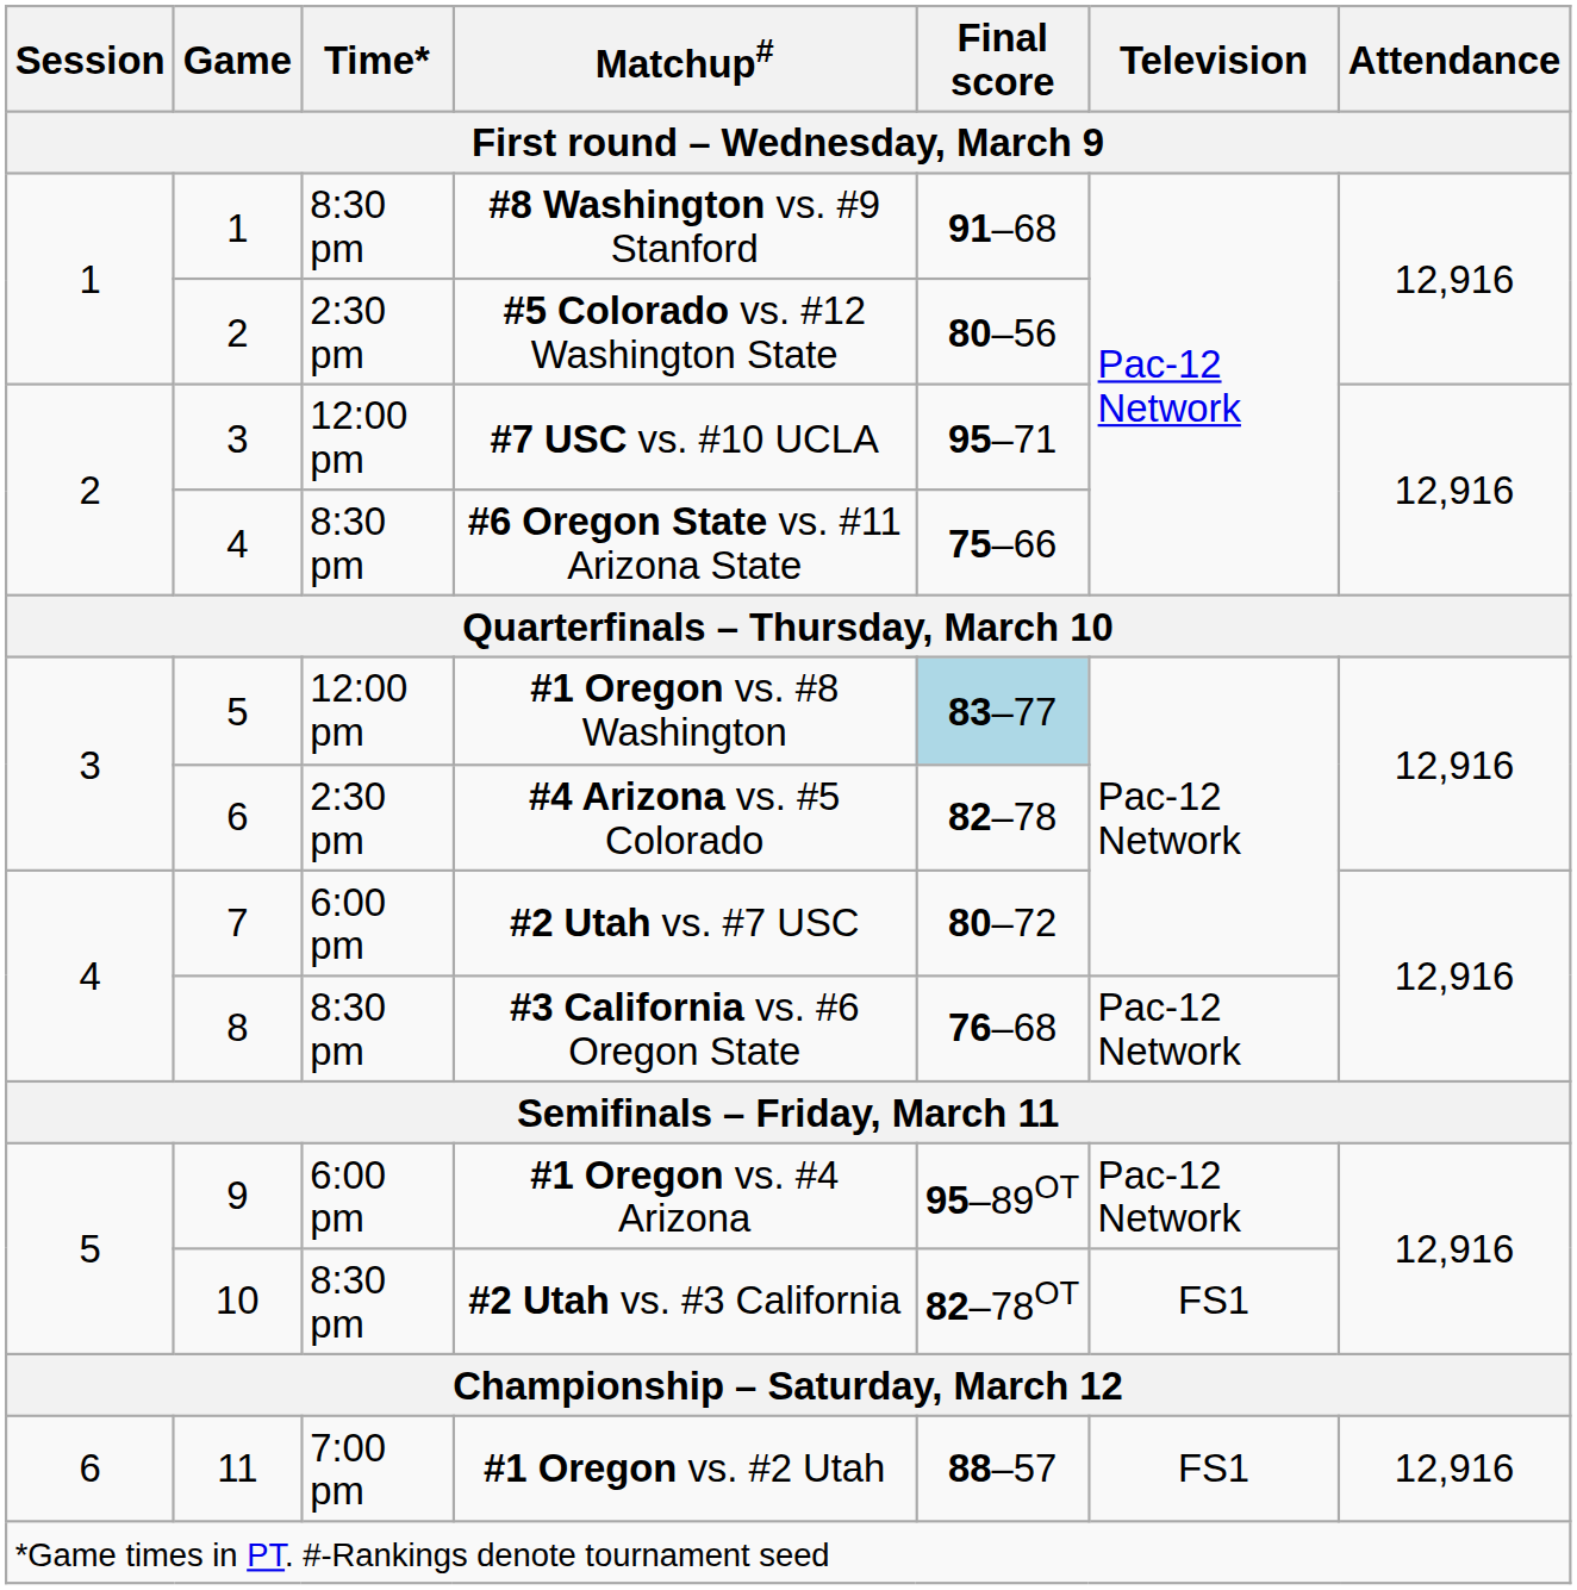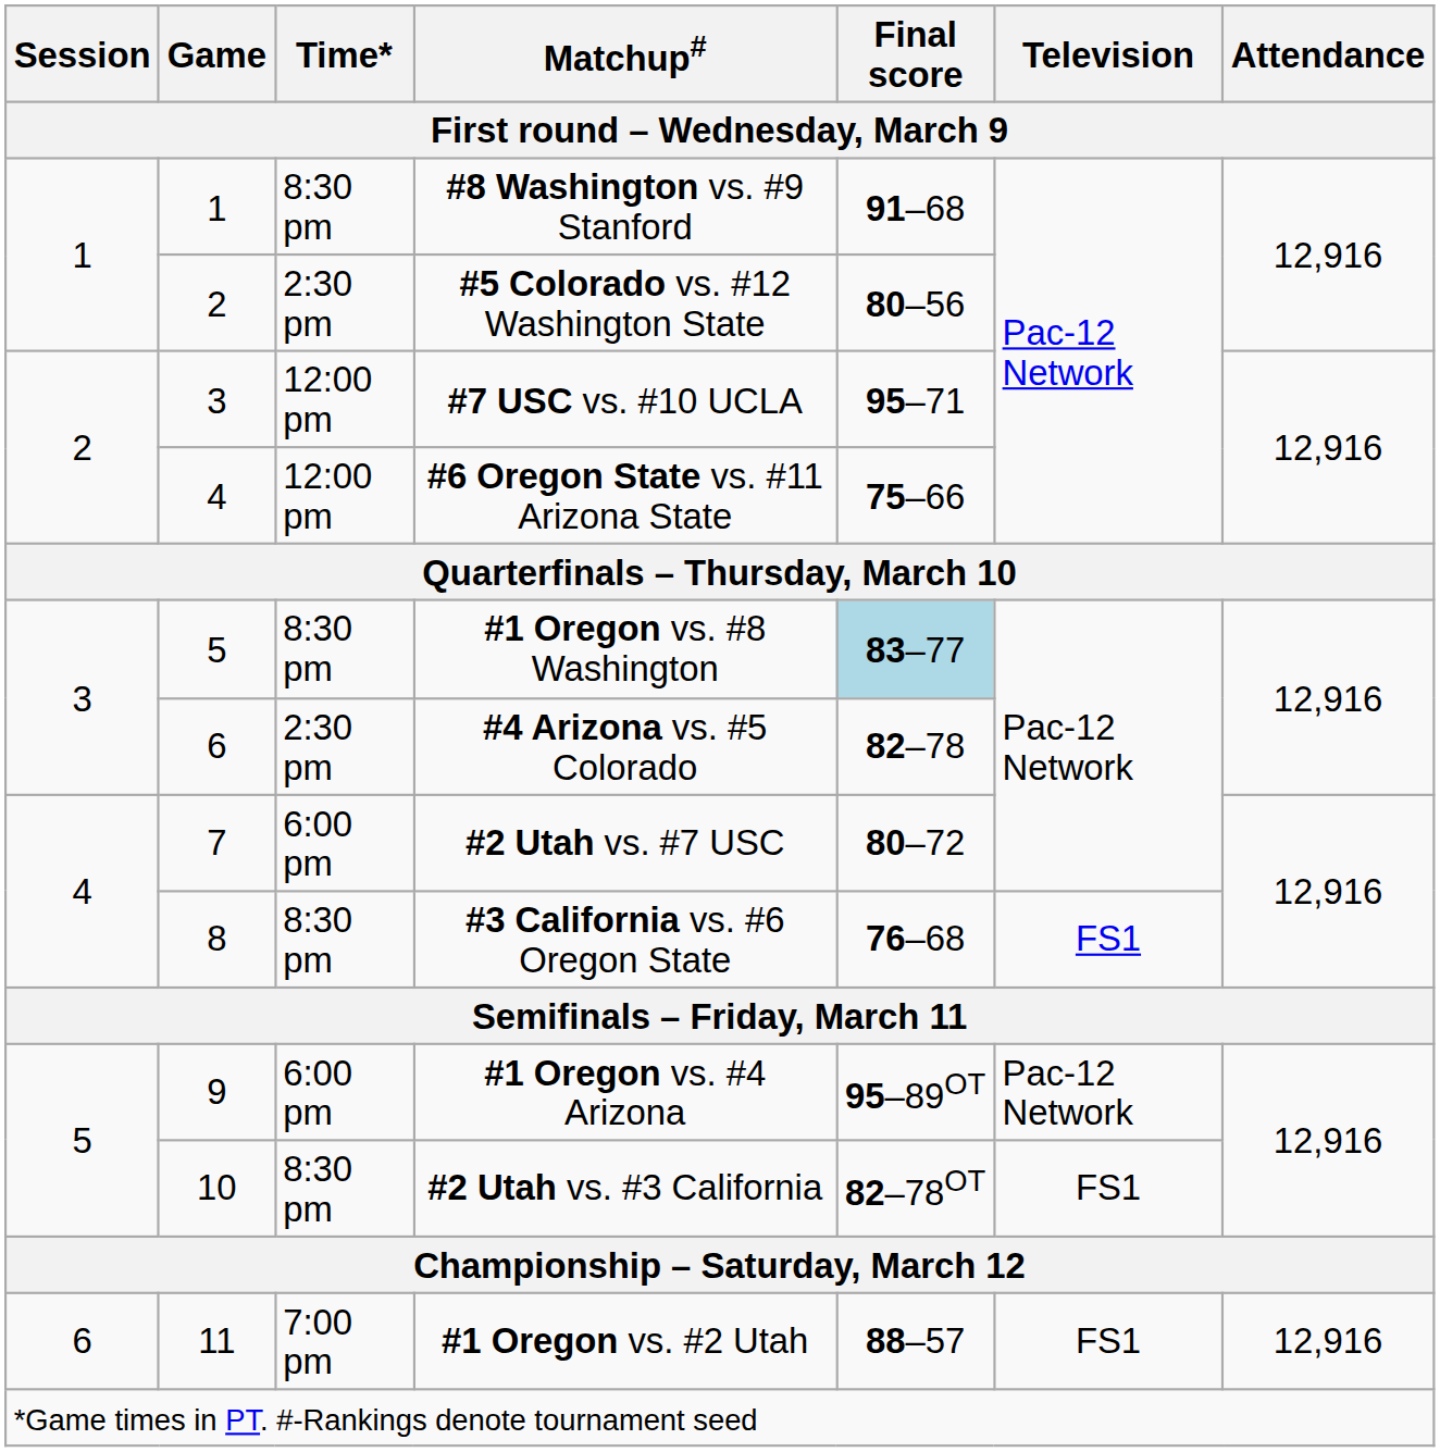#6 Oregon State vs. #11 Arizona State | Time*: 8:30 pm -> 12:00 pm
#1 Oregon vs. #8 Washington | Time*: 12:00 pm -> 8:30 pm
#3 California vs. #6 Oregon State | Television: Pac-12 Network -> FS1
